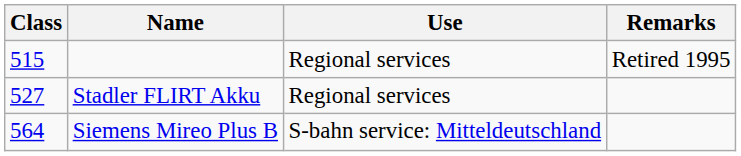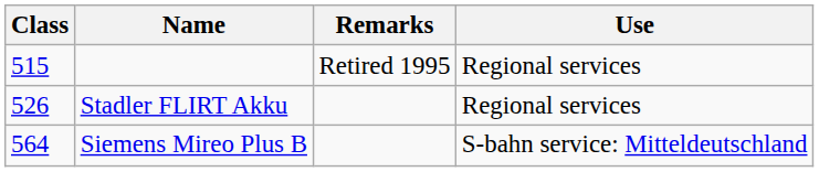columns swapped: Use <-> Remarks
Stadler FLIRT Akku | Class: 527 -> 526
